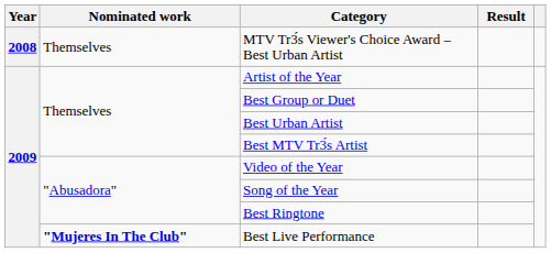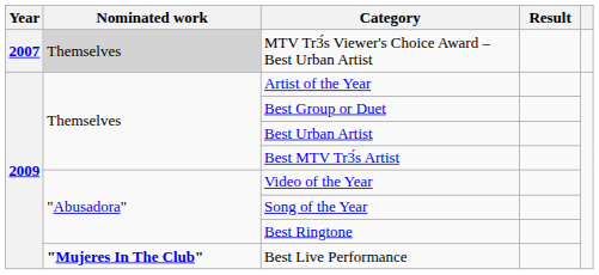MTV Tr3́s Viewer's Choice Award – Best Urban Artist | Year: 2008 -> 2007
MTV Tr3́s Viewer's Choice Award – Best Urban Artist | Nominated work: no background -> lightgrey background
